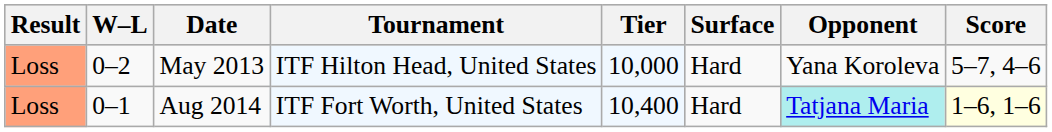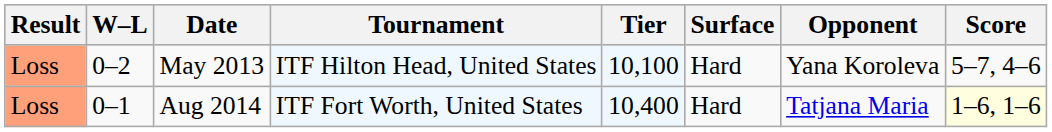May 2013 | Tier: 10,000 -> 10,100
Aug 2014 | Opponent: paleturquoise background -> no background
